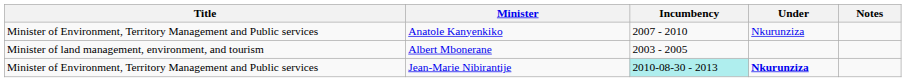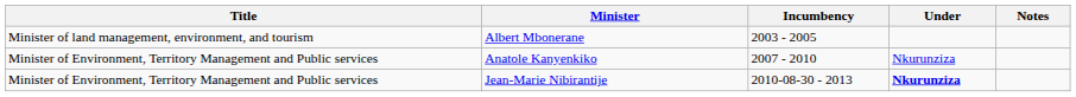rows swapped: Albert Mbonerane <-> Anatole Kanyenkiko
Jean-Marie Nibirantije | Incumbency: paleturquoise background -> no background
